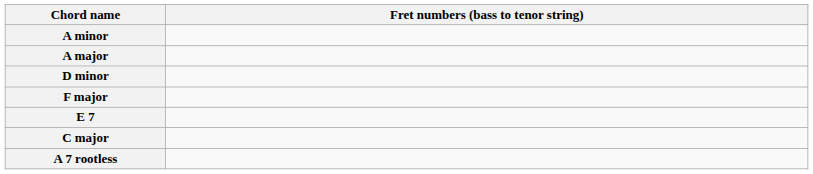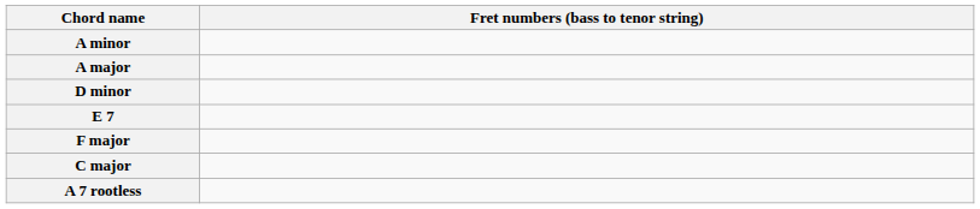rows swapped: E 7 <-> F major
